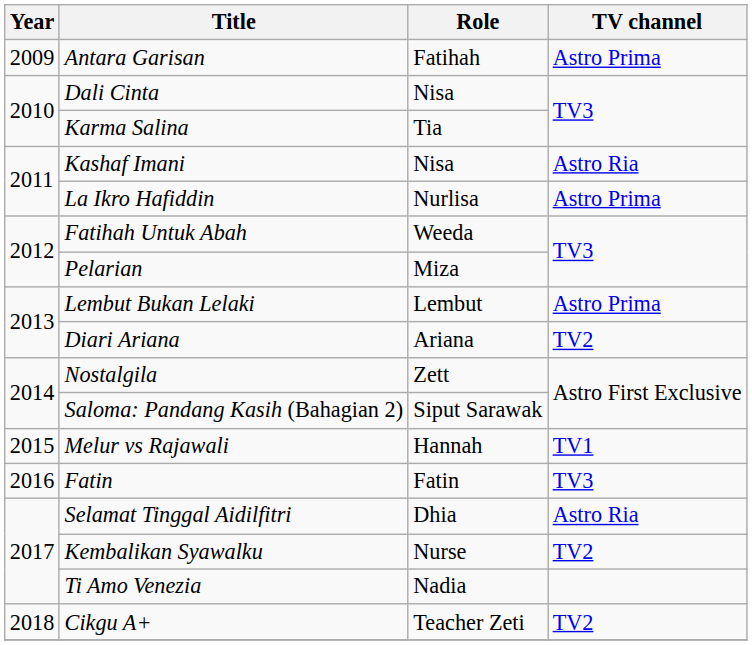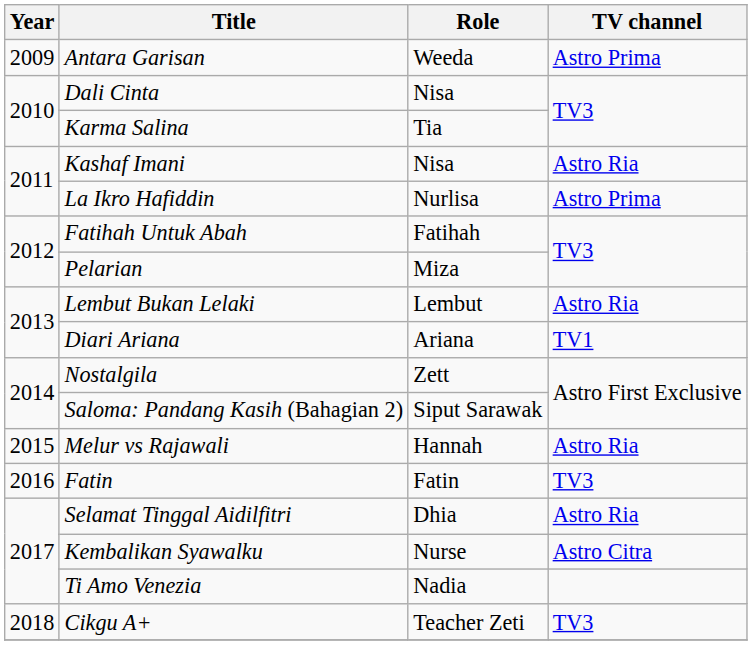Antara Garisan | Role: Fatihah -> Weeda
Fatihah Untuk Abah | Role: Weeda -> Fatihah
Lembut Bukan Lelaki | TV channel: Astro Prima -> Astro Ria
Diari Ariana | TV channel: TV2 -> TV1
Melur vs Rajawali | TV channel: TV1 -> Astro Ria
Kembalikan Syawalku | TV channel: TV2 -> Astro Citra
Cikgu A+ | TV channel: TV2 -> TV3
